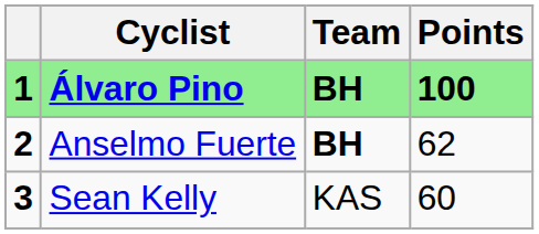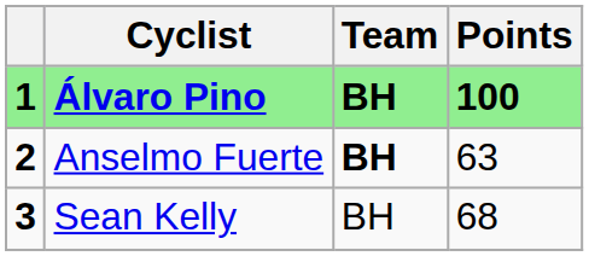Anselmo Fuerte | Points: 62 -> 63
Sean Kelly | Team: KAS -> BH
Sean Kelly | Points: 60 -> 68
